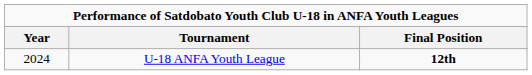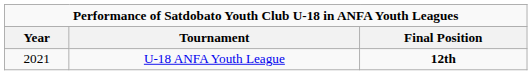U-18 ANFA Youth League | Year: 2024 -> 2021
